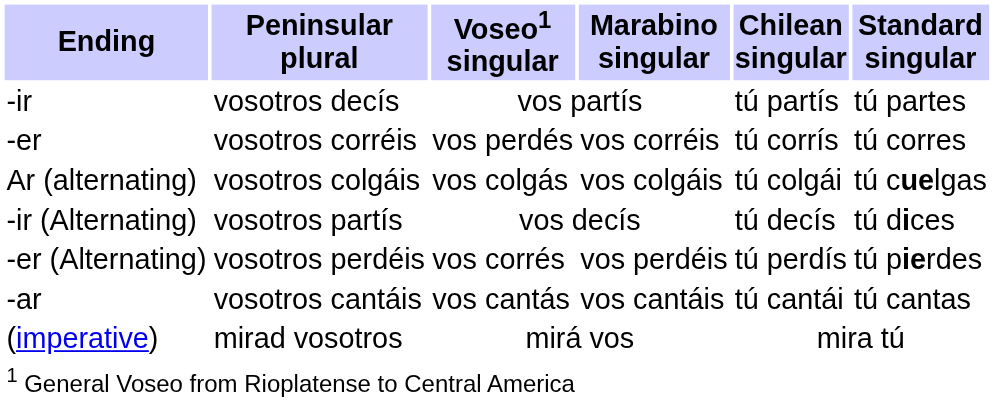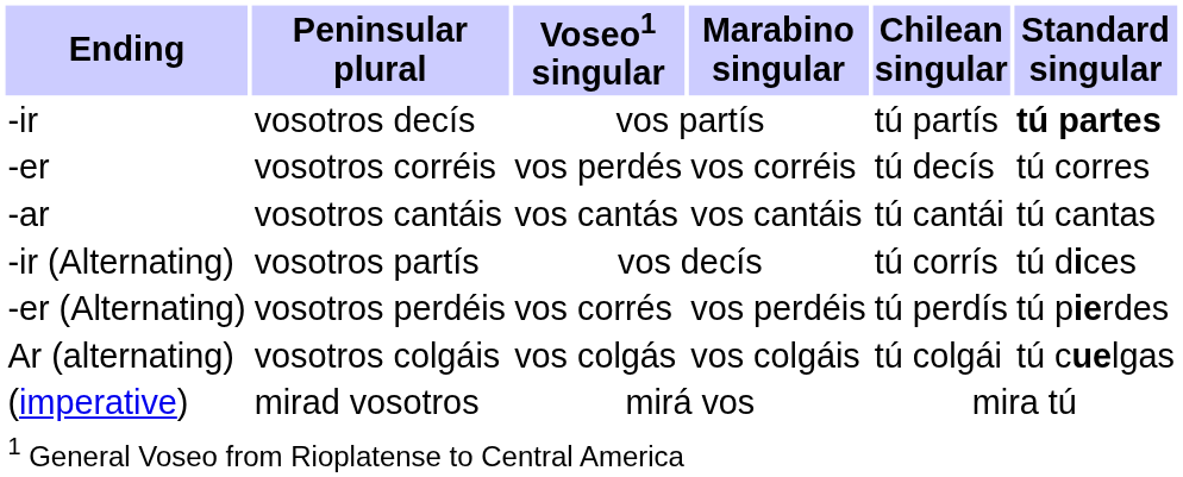-ir | Standard singular: normal -> bold
-er | Chilean singular: tú corrís -> tú decís
rows swapped: -ar <-> Ar (alternating)
-ir (Alternating) | Chilean singular: tú decís -> tú corrís
